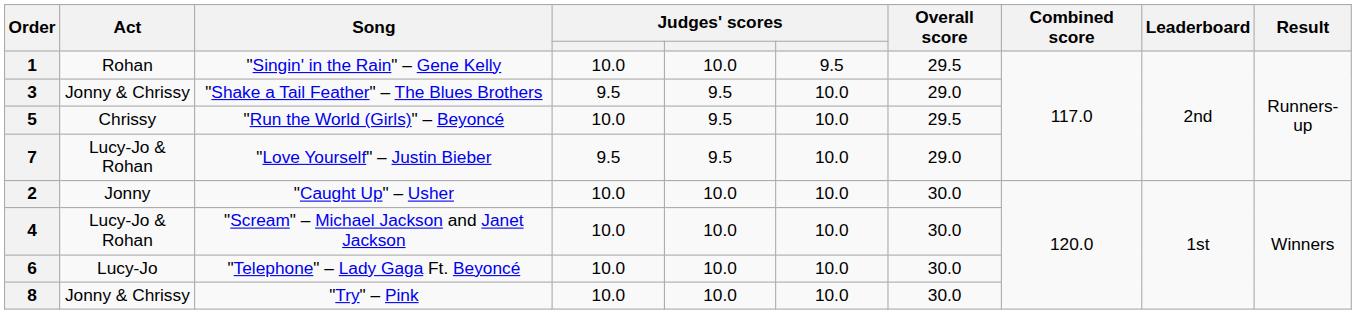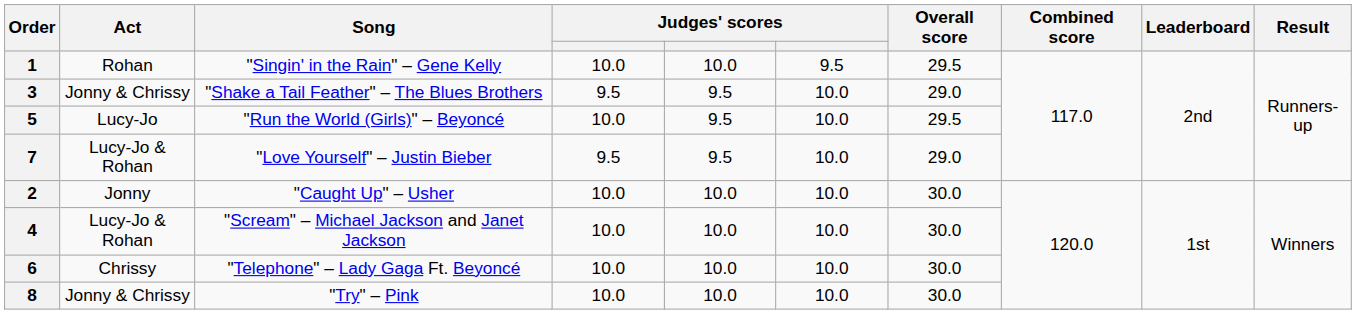5 | Act: Chrissy -> Lucy-Jo
6 | Act: Lucy-Jo -> Chrissy
